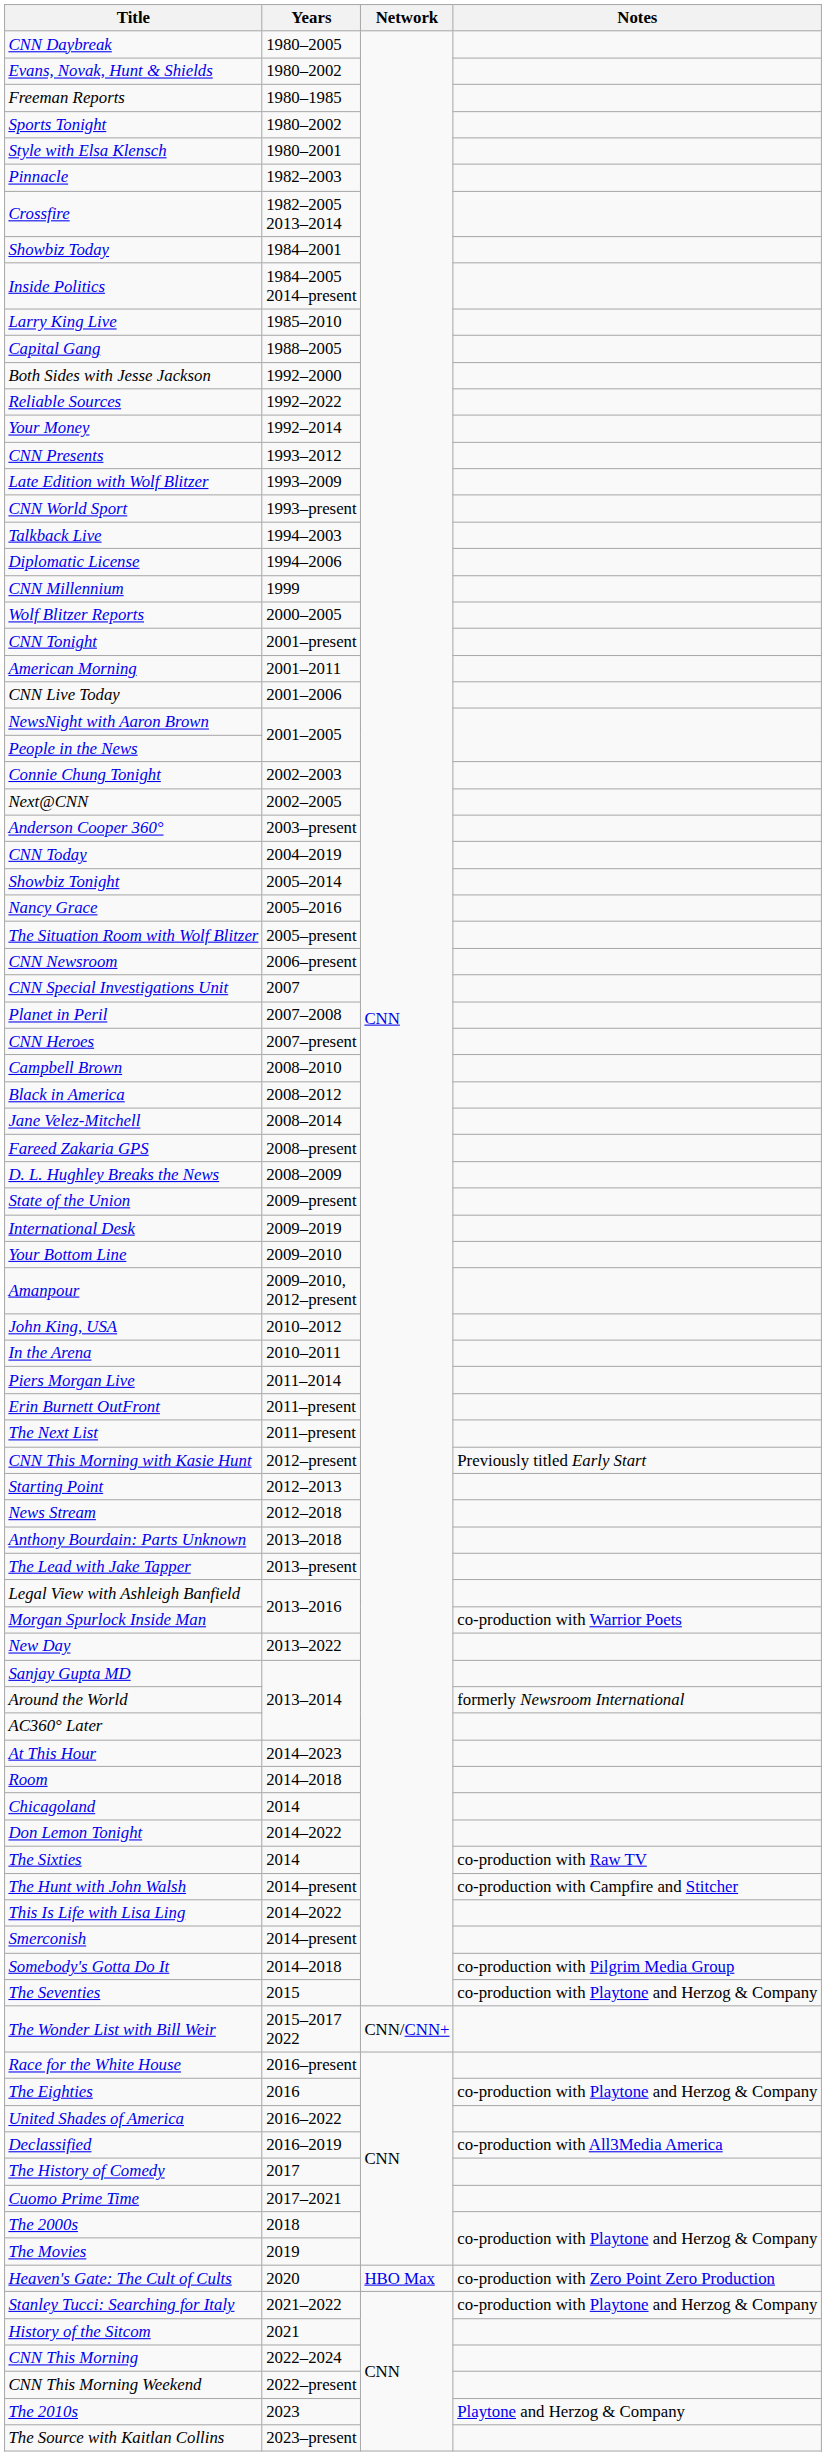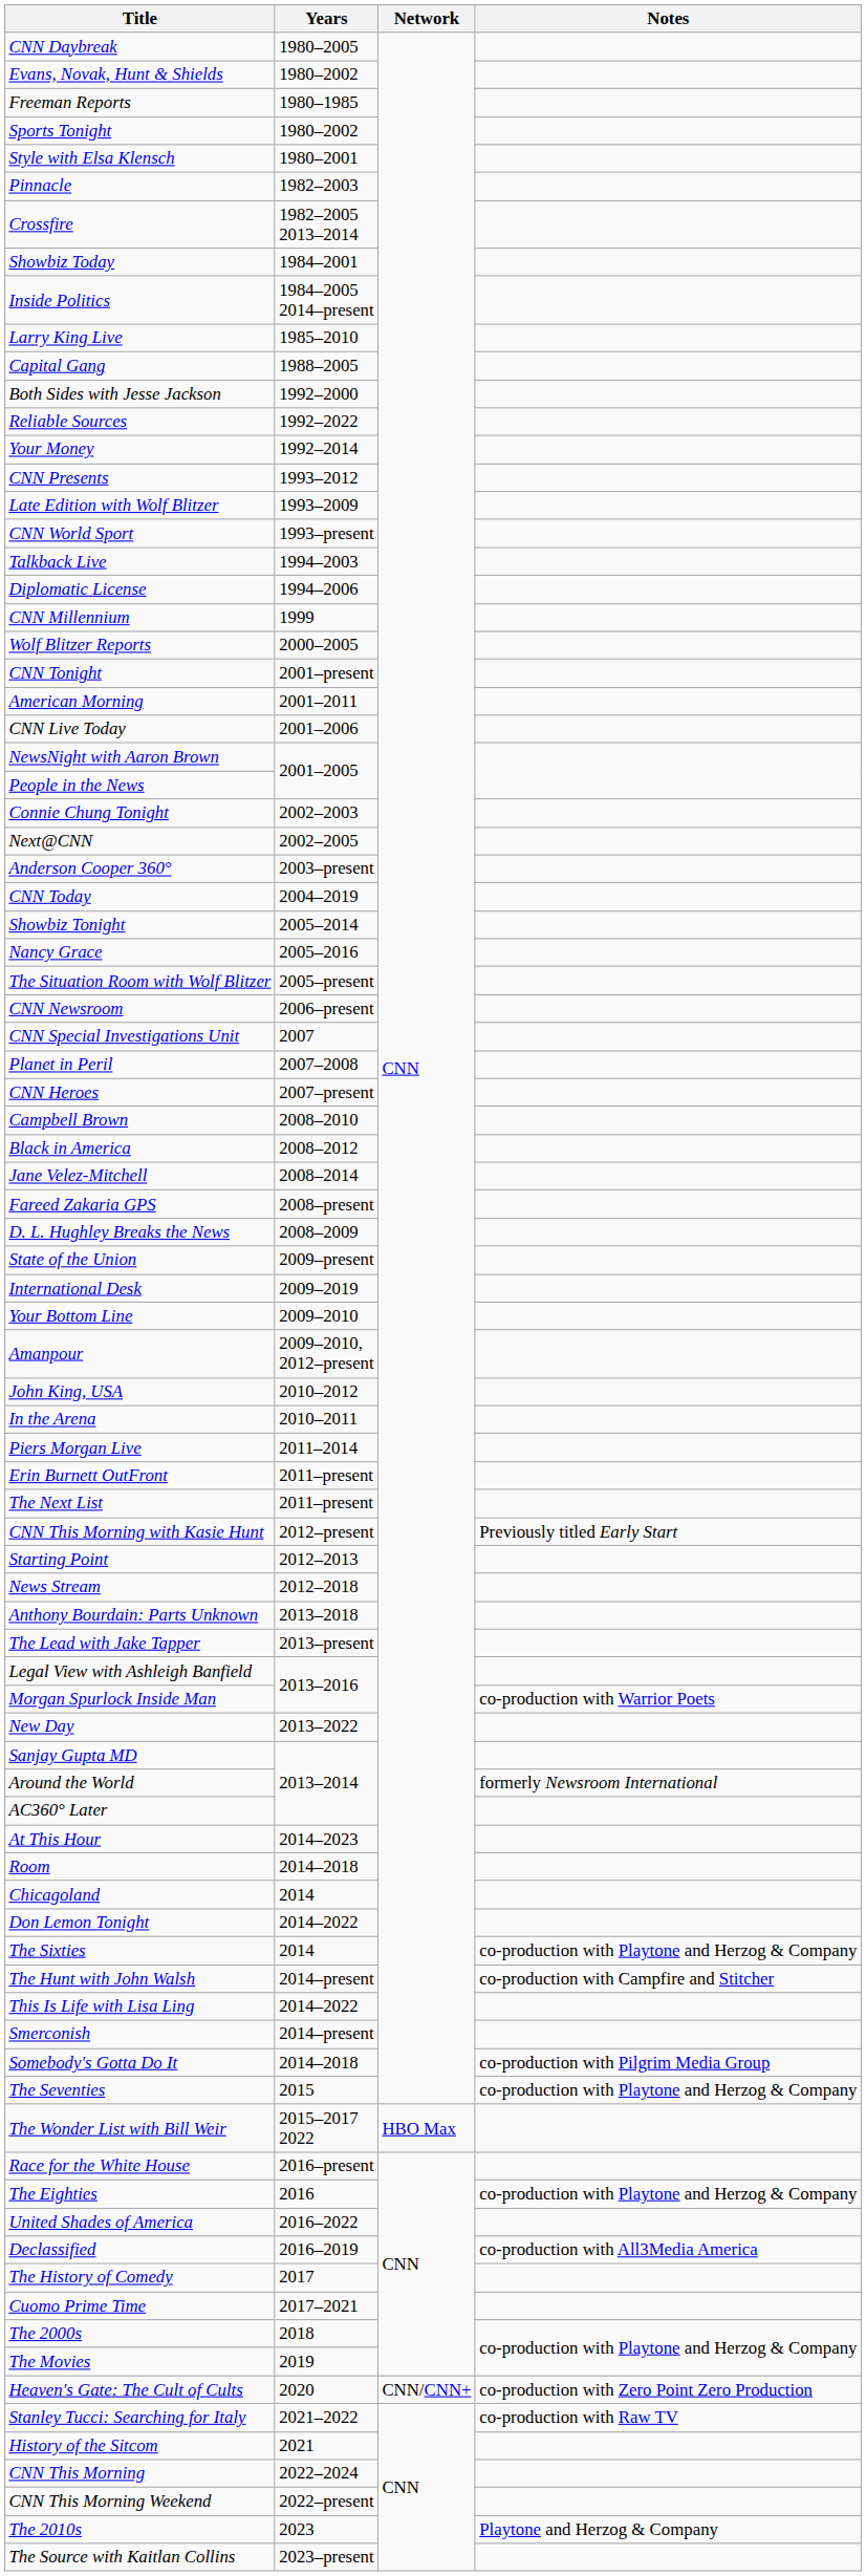The Sixties | Notes: co-production with Raw TV -> co-production with Playtone and Herzog & Company
The Wonder List with Bill Weir | Network: CNN/CNN+ -> HBO Max
Heaven's Gate: The Cult of Cults | Network: HBO Max -> CNN/CNN+
Stanley Tucci: Searching for Italy | Notes: co-production with Playtone and Herzog & Company -> co-production with Raw TV
